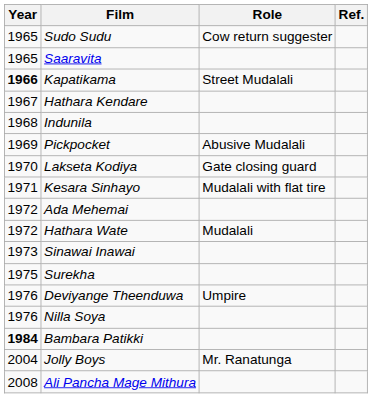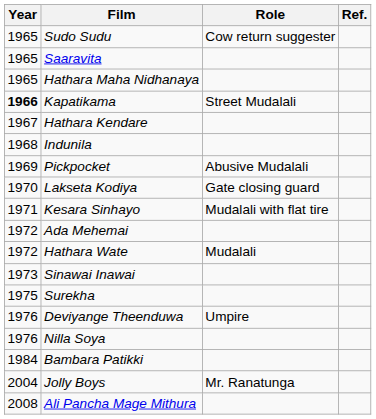+ row: 1965 | Hathara Maha Nidhanaya
Bambara Patikki | Year: bold -> normal
